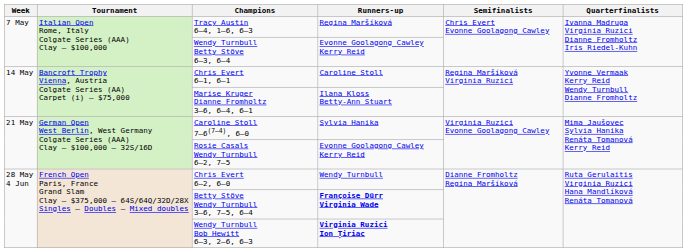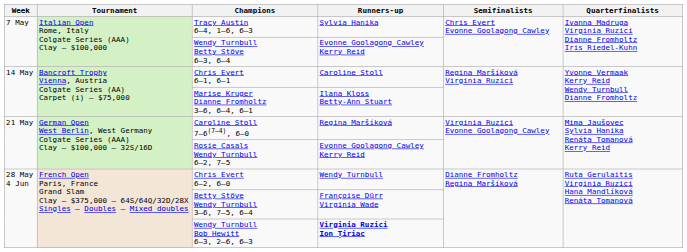Tracy Austin 6–4, 1–6, 6–3 | Runners-up: Regina Maršíková -> Sylvia Hanika
Caroline Stoll 7–6(7–4), 6–0 | Runners-up: Sylvia Hanika -> Regina Maršíková
Betty Stöve Wendy Turnbull 3–6, 7–5, 6–4 | Runners-up: bold -> normal
